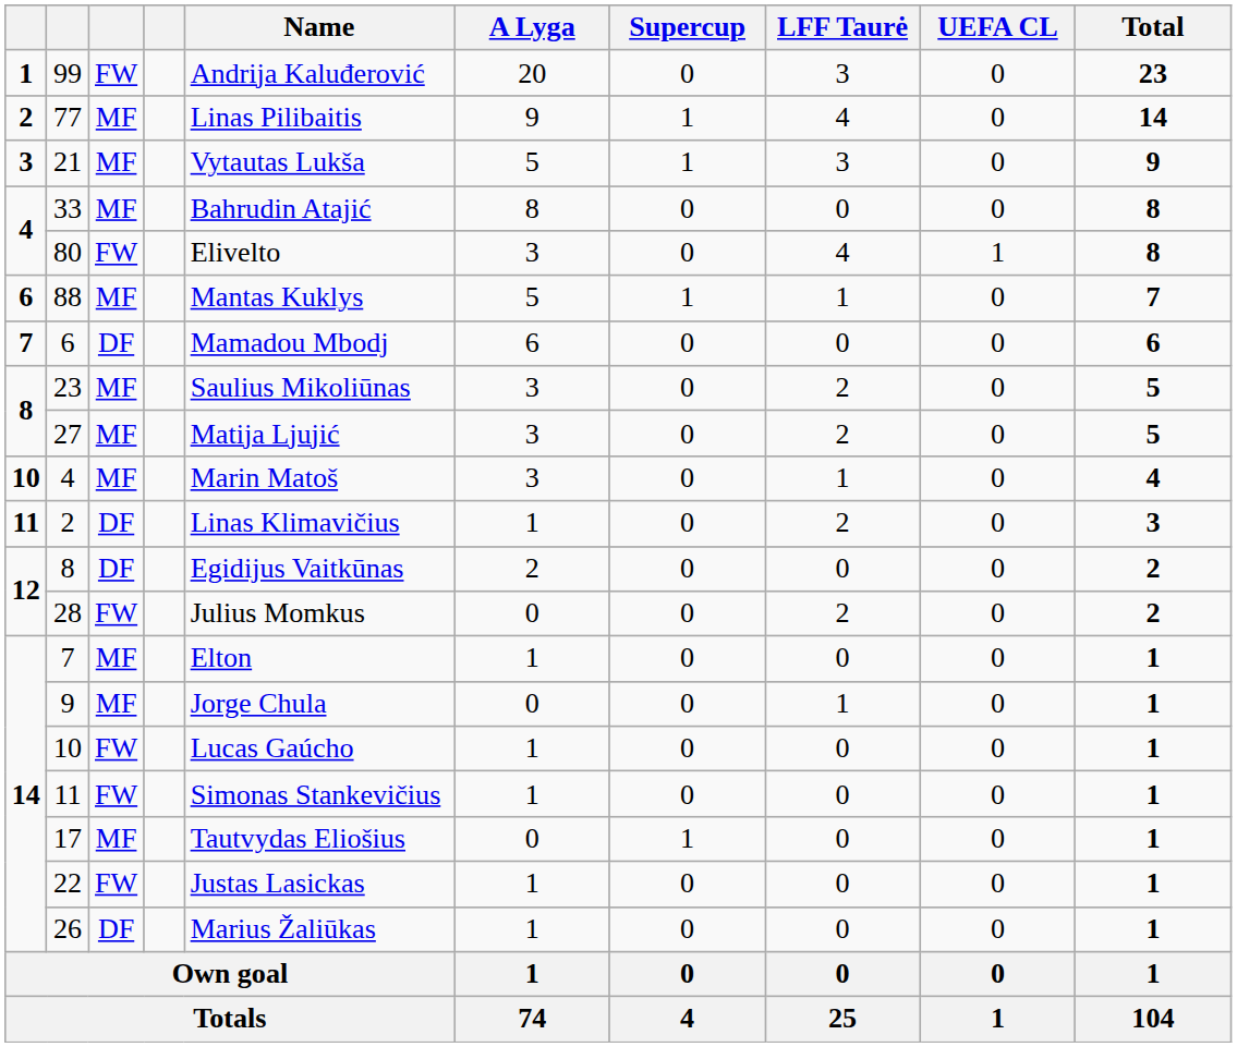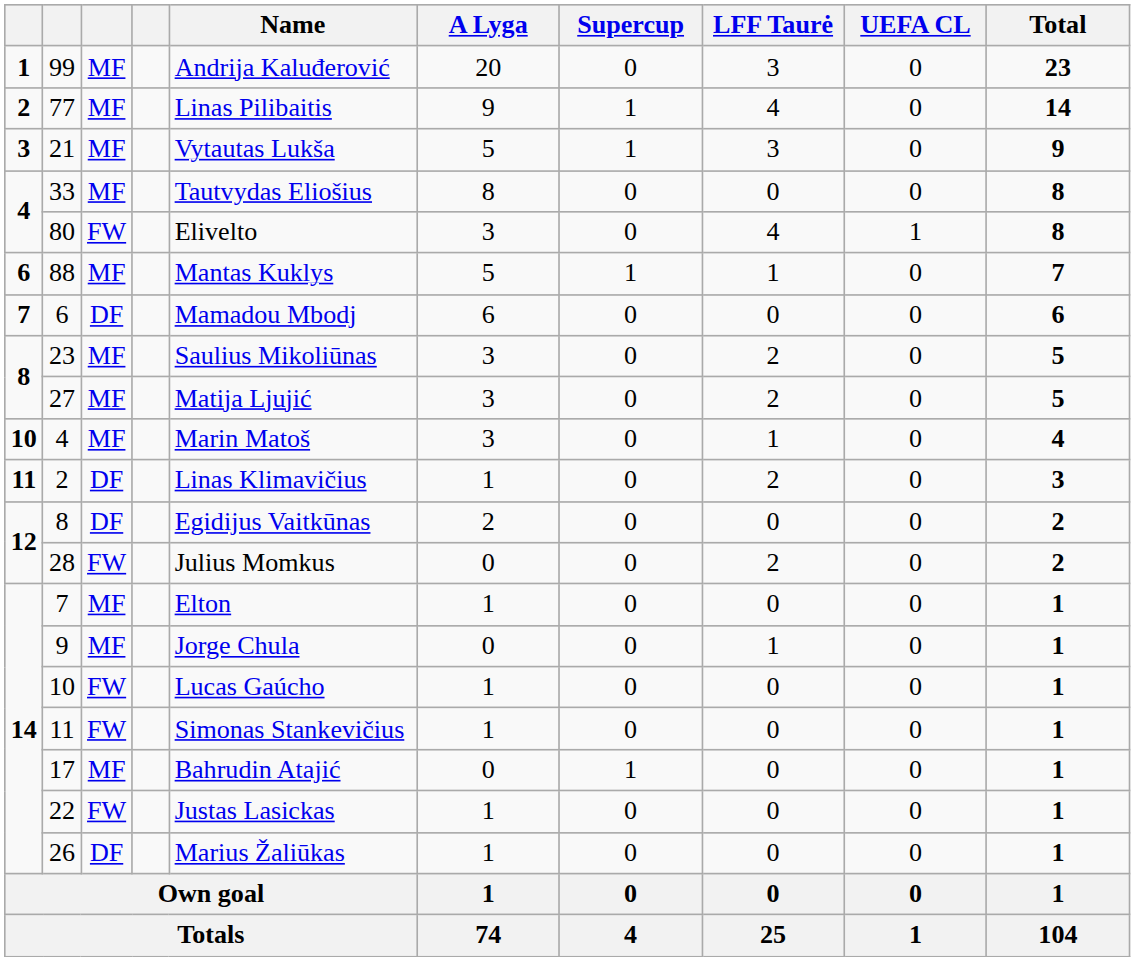99 | column 3: FW -> MF
33 | Name: Bahrudin Atajić -> Tautvydas Eliošius
17 | Name: Tautvydas Eliošius -> Bahrudin Atajić
